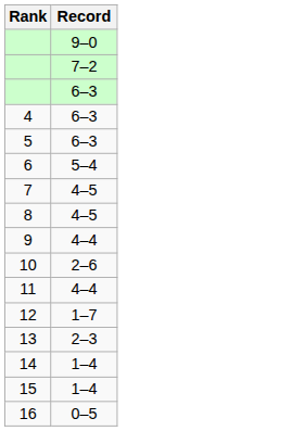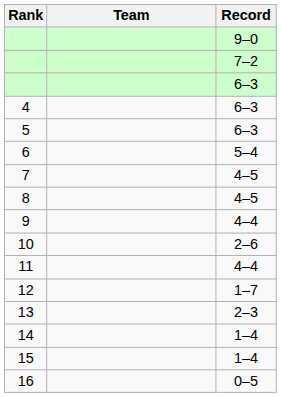+ column: Team
